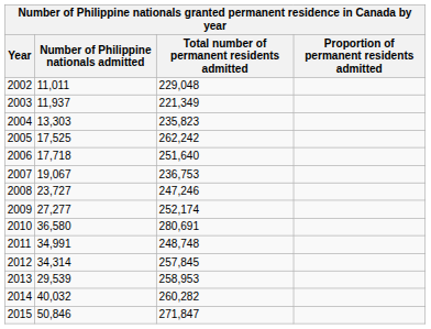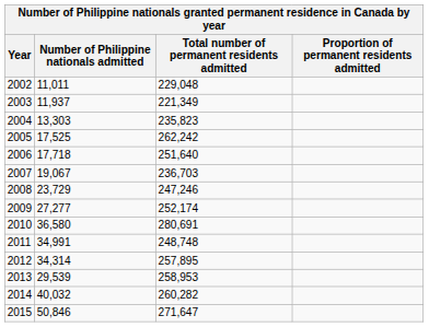2007 | Total number of permanent residents admitted: 236,753 -> 236,703
2008 | Number of Philippine nationals admitted: 23,727 -> 23,729
2012 | Total number of permanent residents admitted: 257,845 -> 257,895
2015 | Total number of permanent residents admitted: 271,847 -> 271,647
